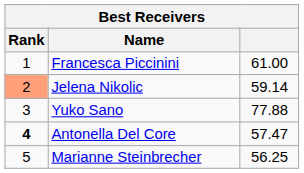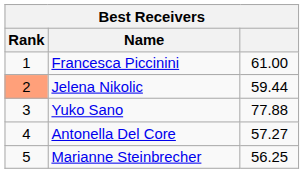Jelena Nikolic | column 3: 59.14 -> 59.44
Antonella Del Core | Rank: bold -> normal
Antonella Del Core | column 3: 57.47 -> 57.27
